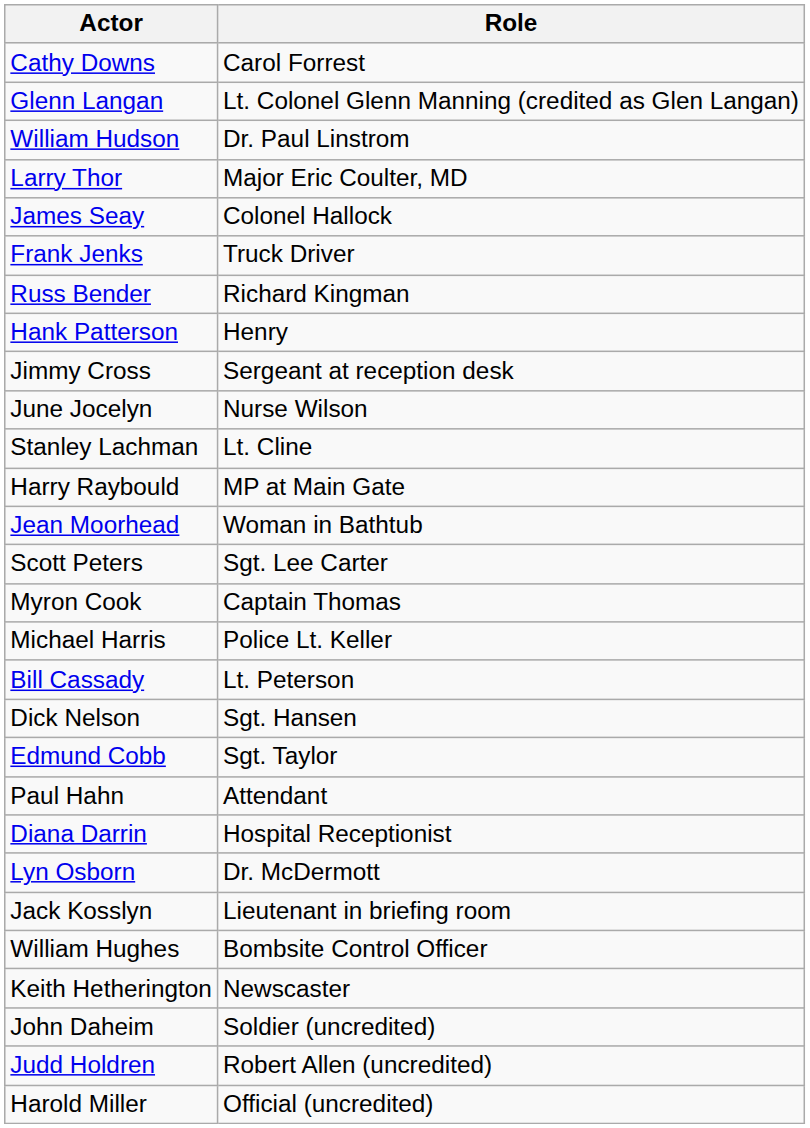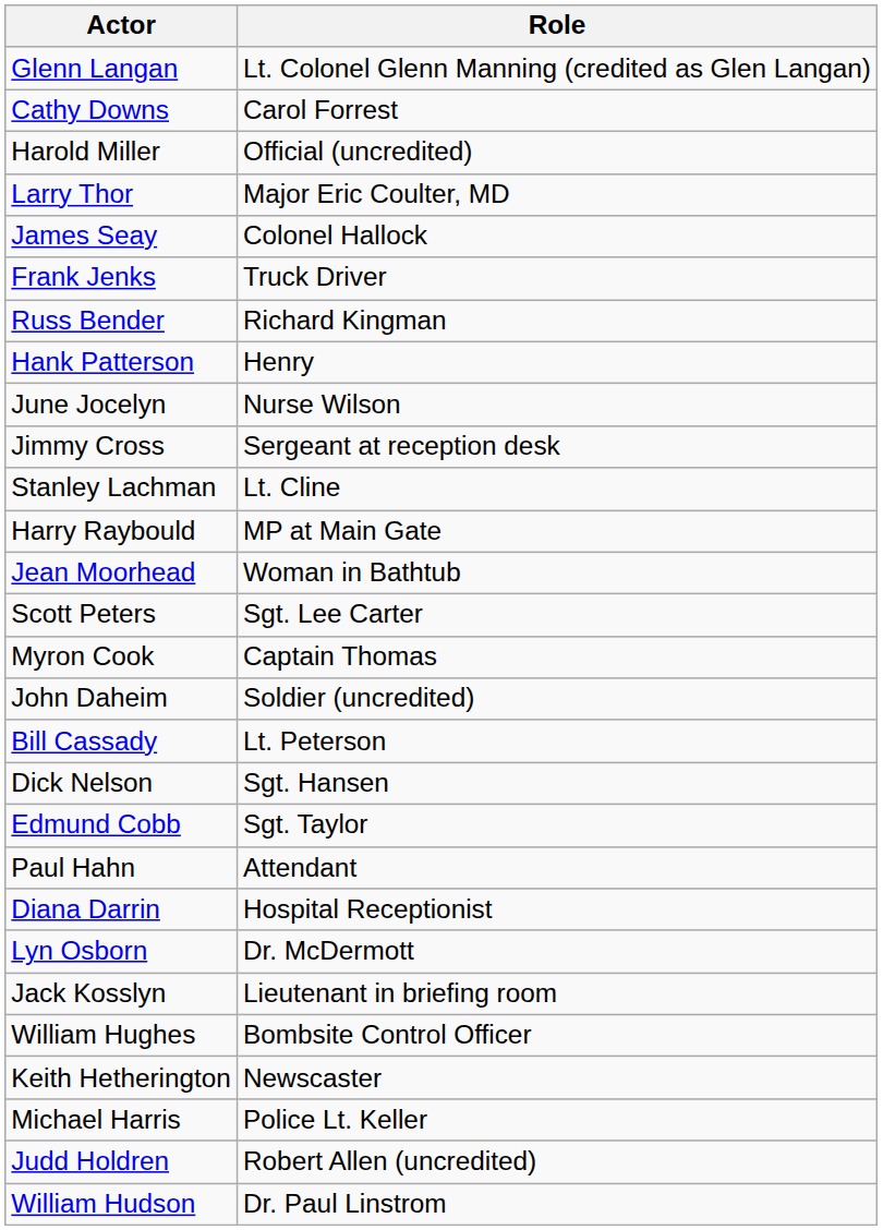rows swapped: Glenn Langan <-> Cathy Downs
rows swapped: William Hudson <-> Harold Miller
rows swapped: Jimmy Cross <-> June Jocelyn
rows swapped: Michael Harris <-> John Daheim
